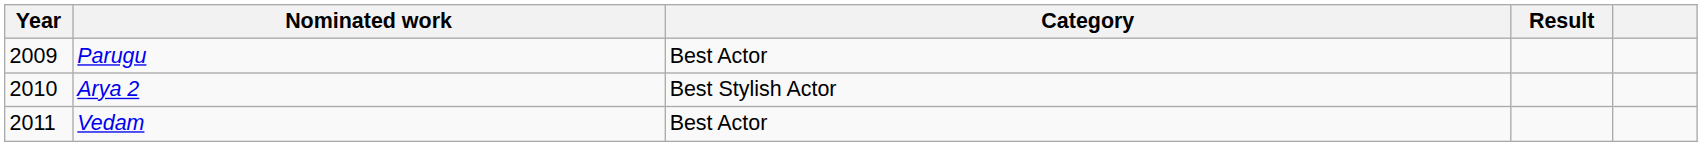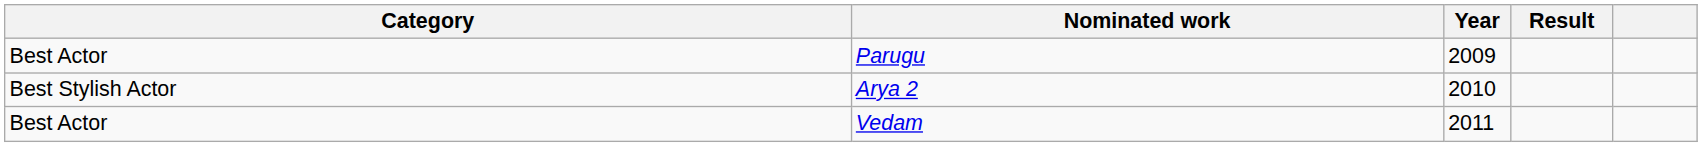columns swapped: Year <-> Category
